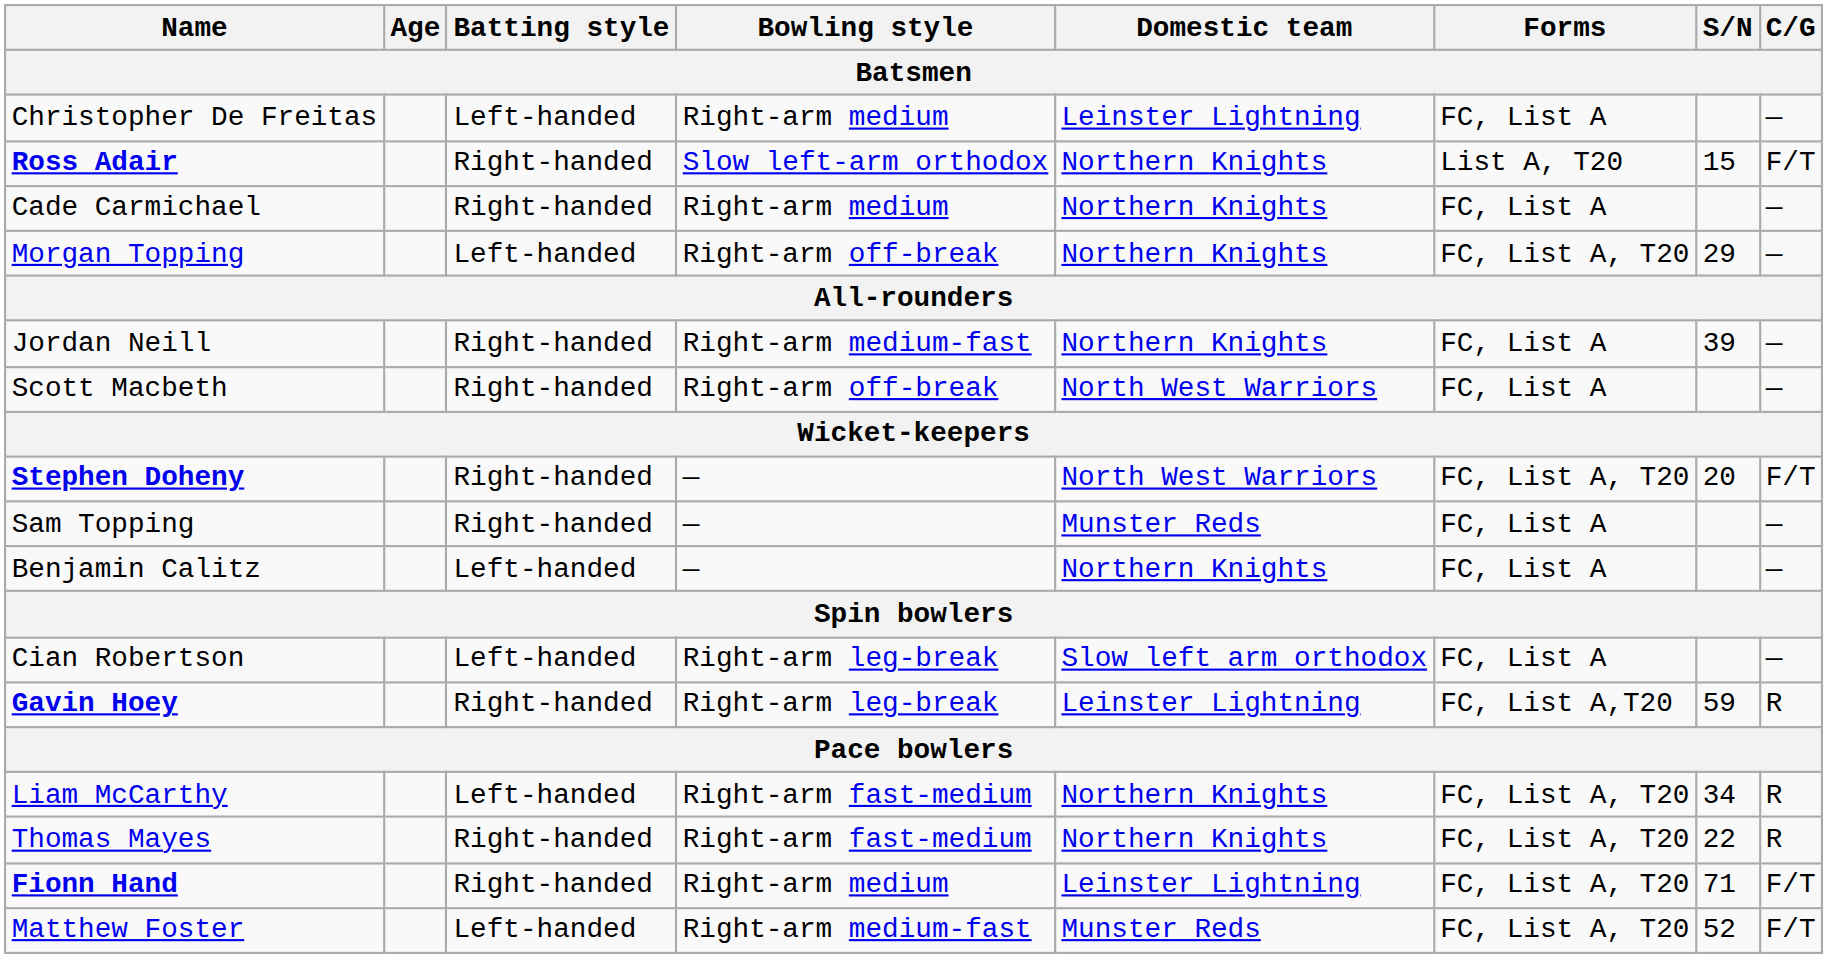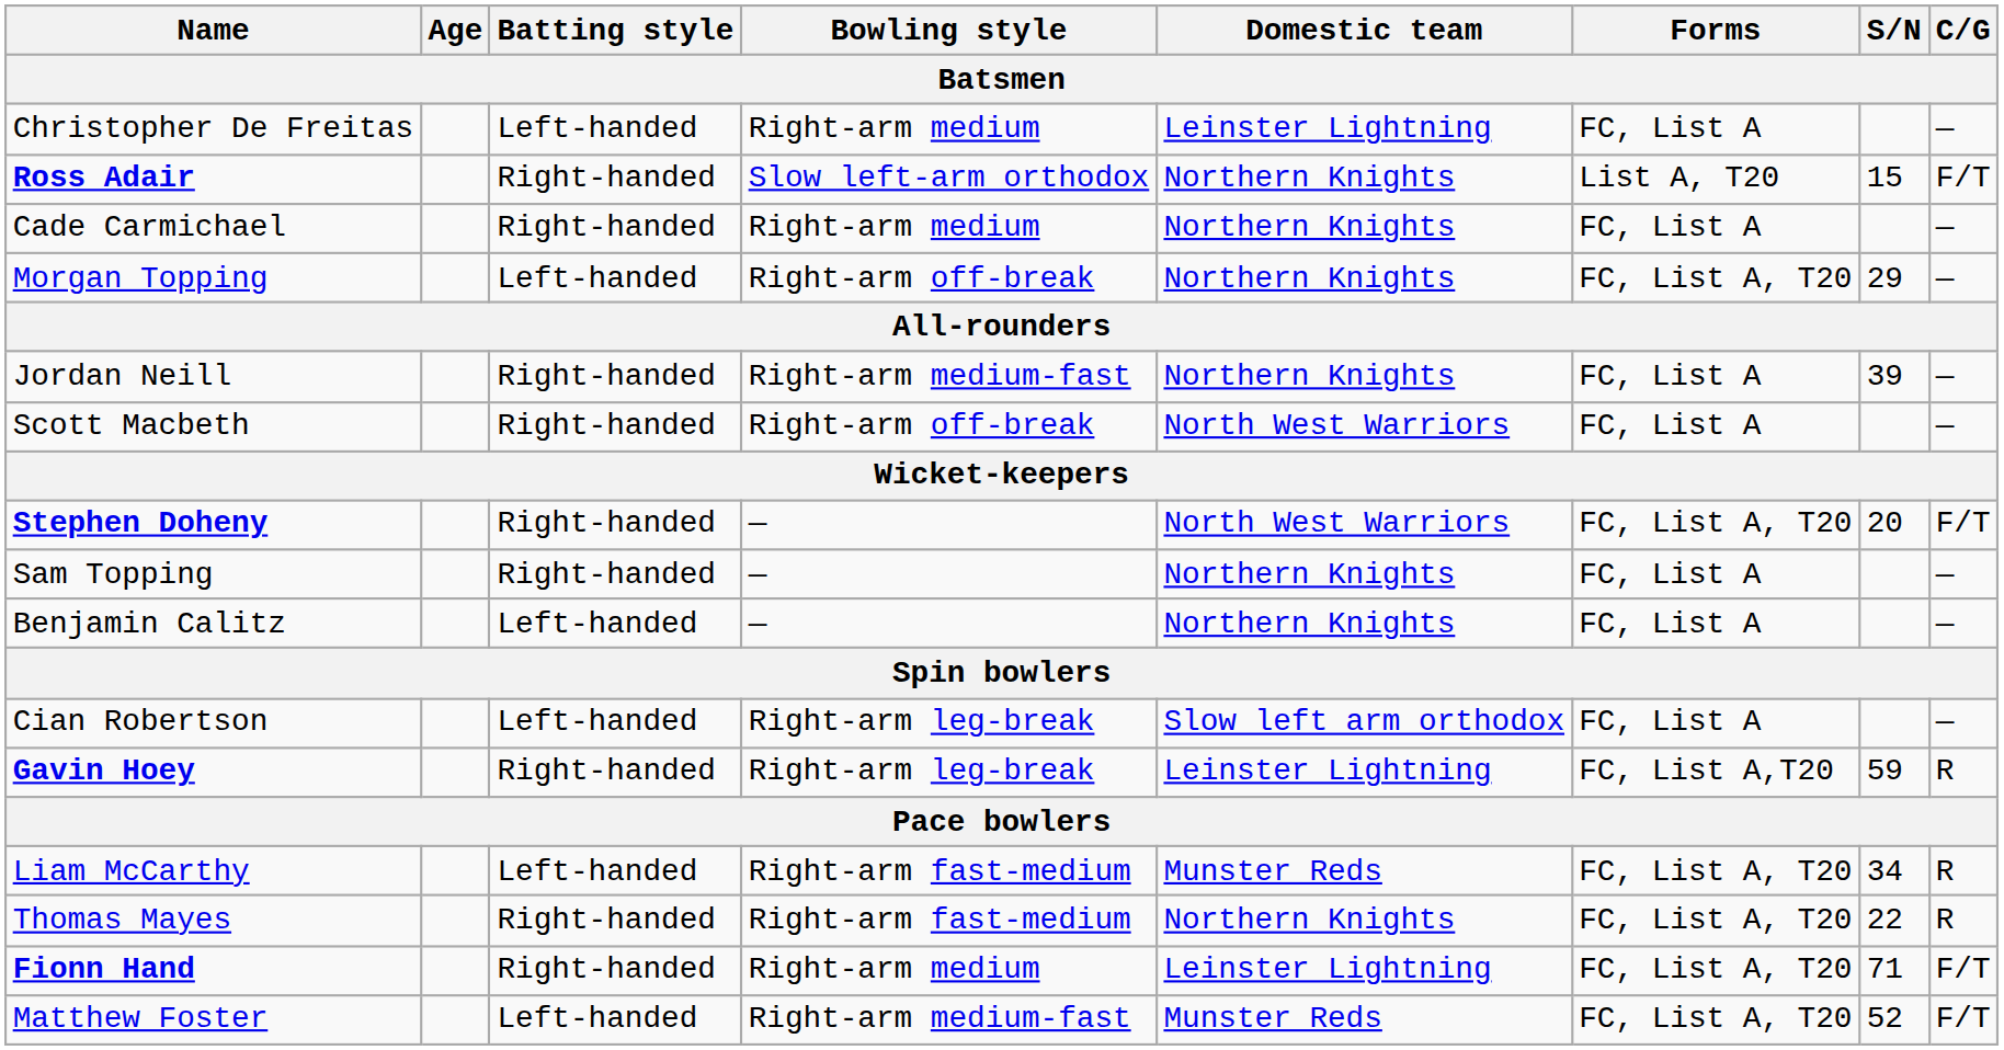Sam Topping | Domestic team: Munster Reds -> Northern Knights
Liam McCarthy | Domestic team: Northern Knights -> Munster Reds
